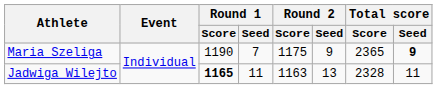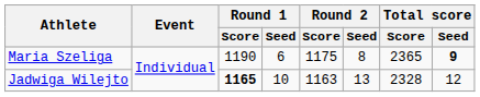Maria Szeliga | Round 1 / Seed: 7 -> 6
Maria Szeliga | Round 2 / Seed: 9 -> 8
Jadwiga Wilejto | Round 1 / Seed: 11 -> 10
Jadwiga Wilejto | Total score / Seed: 11 -> 12
